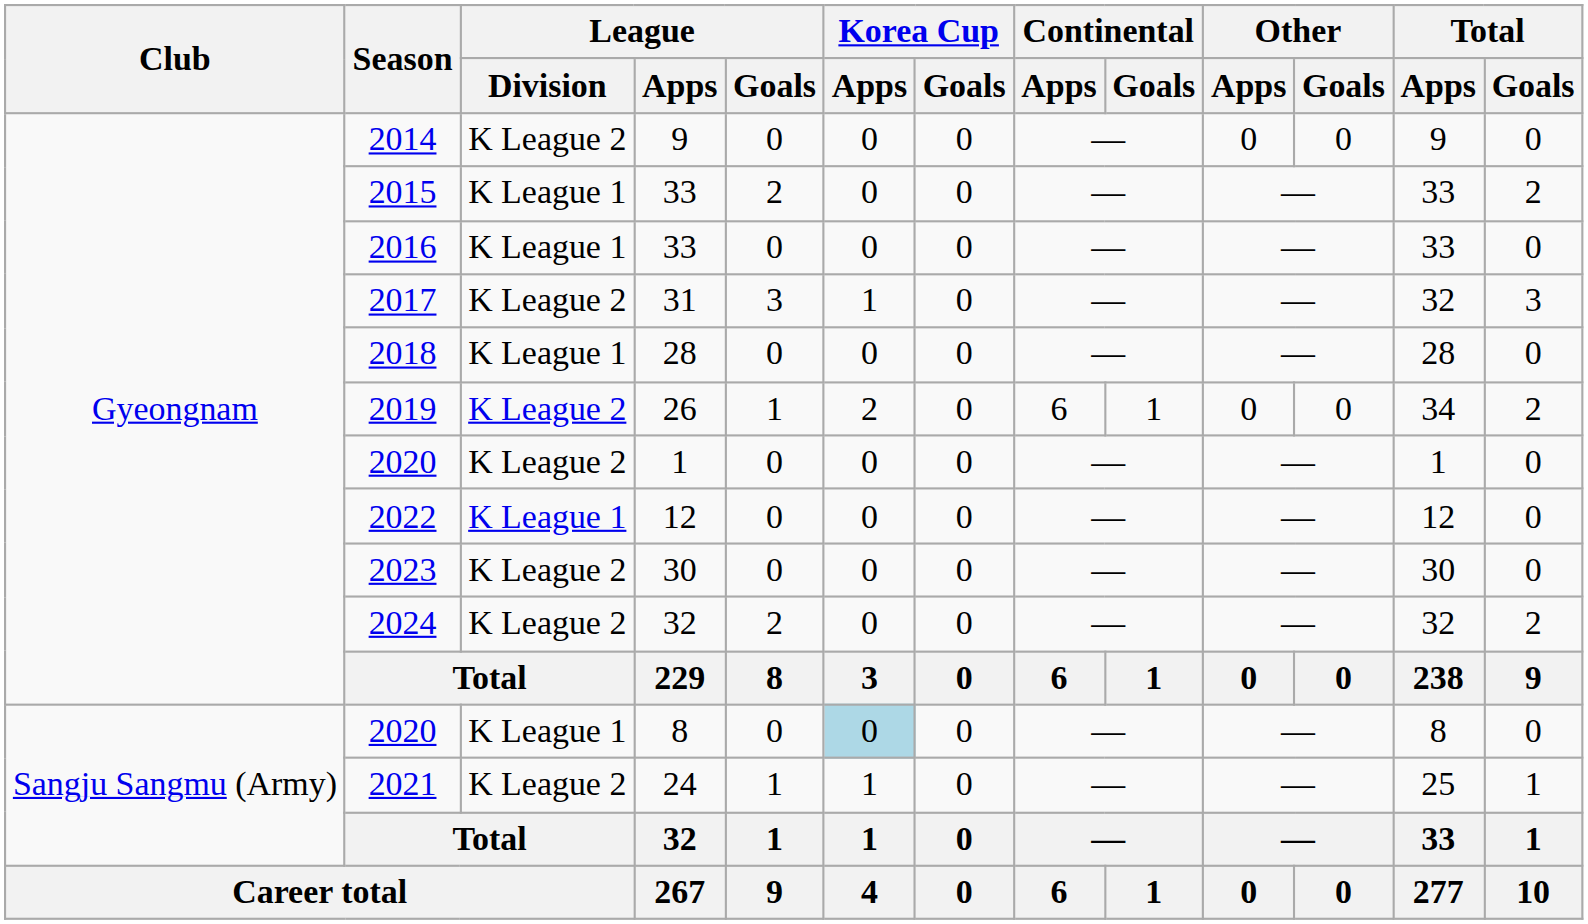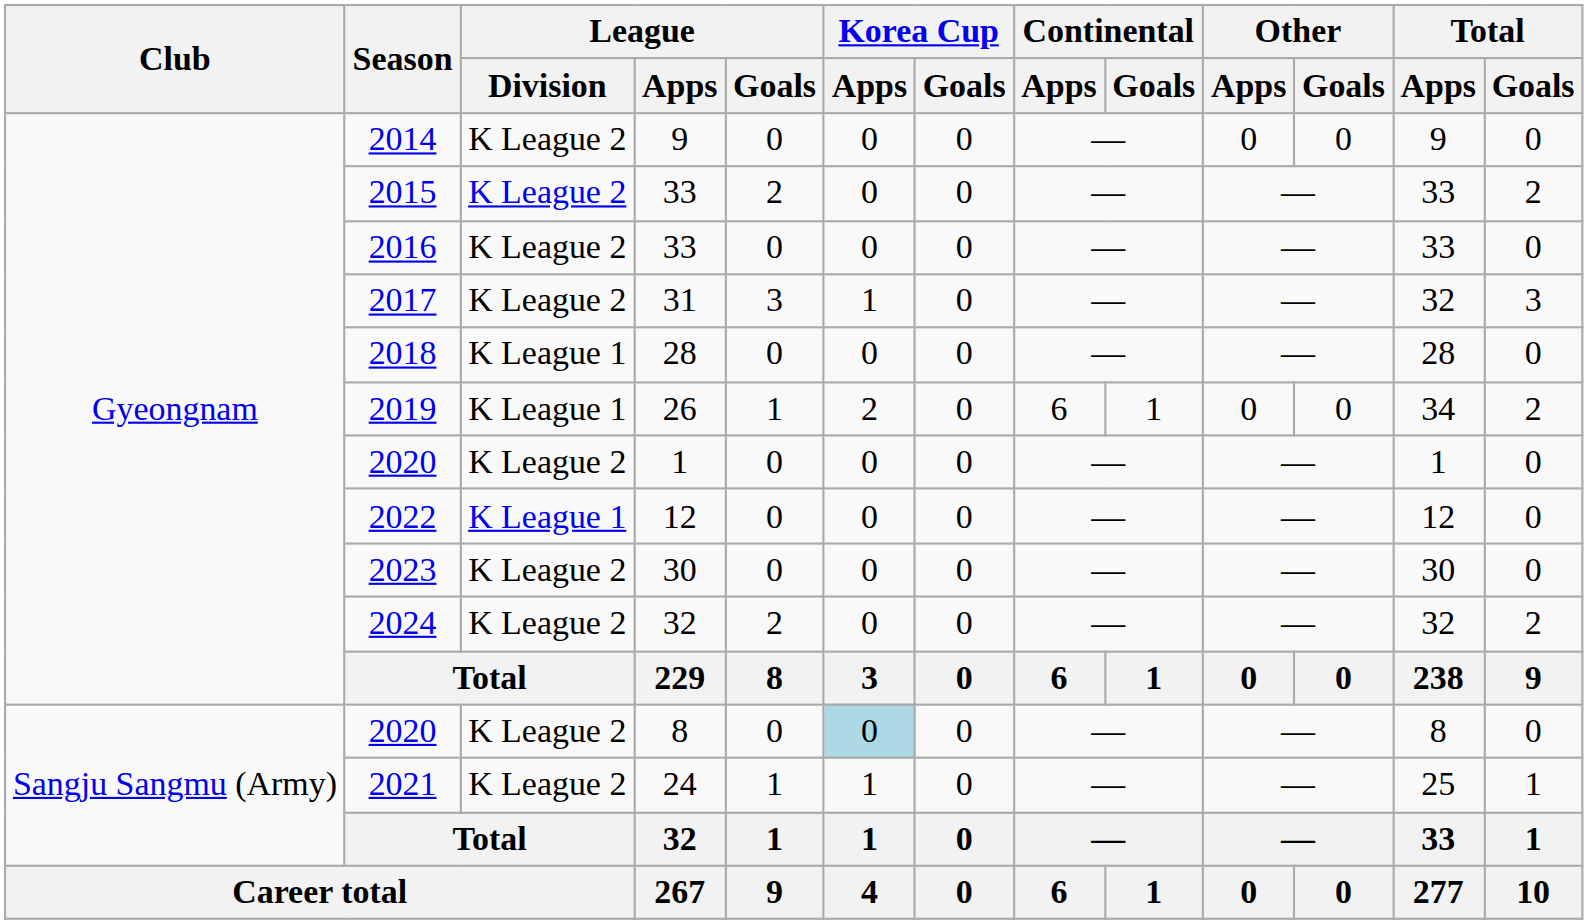2015 | League / Division: K League 1 -> K League 2
2016 | League / Division: K League 1 -> K League 2
2019 | League / Division: K League 2 -> K League 1
2020 / 8 | League / Division: K League 1 -> K League 2
